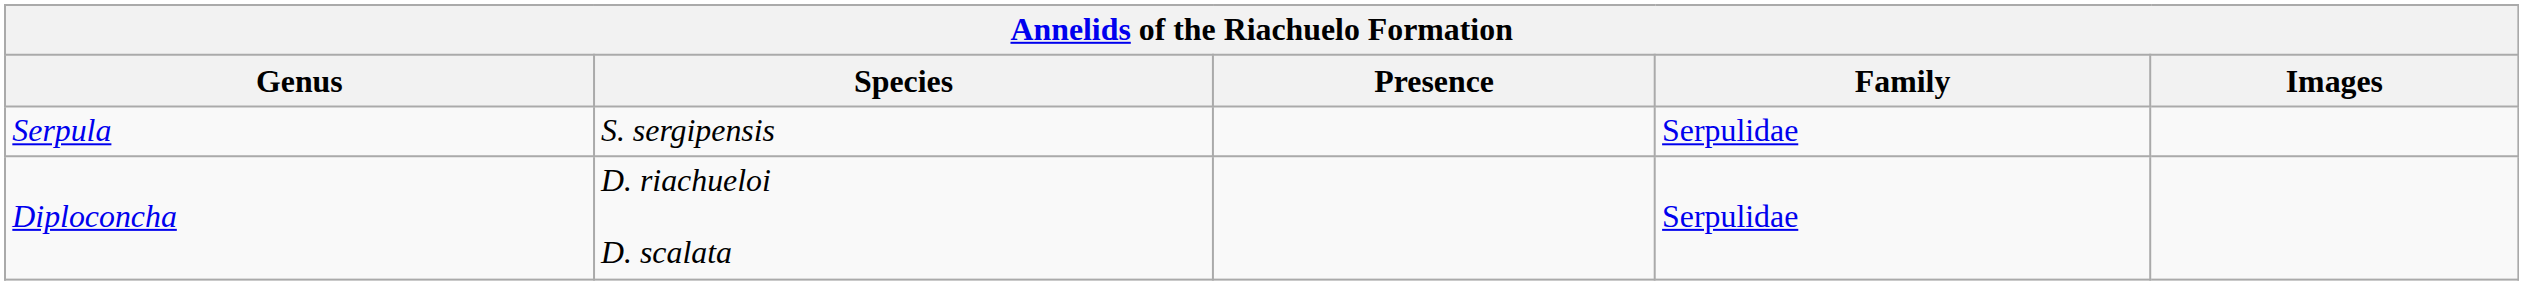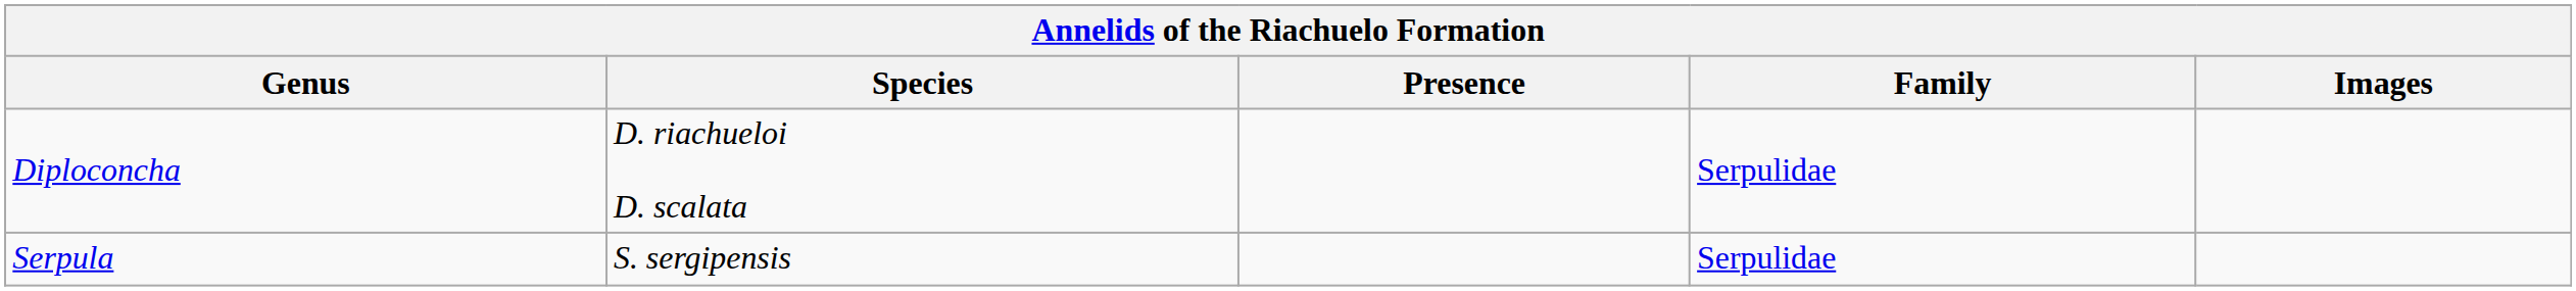rows swapped: Diploconcha <-> Serpula
